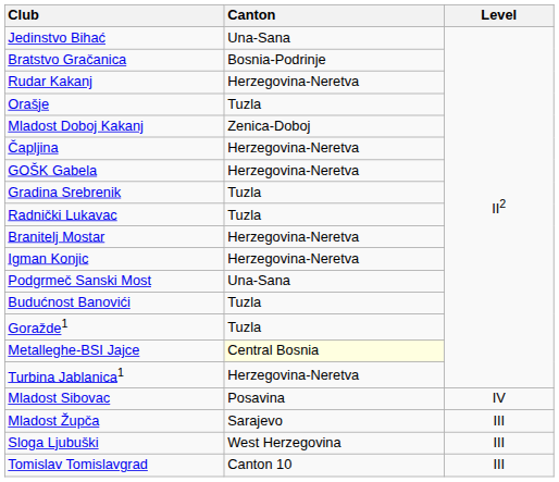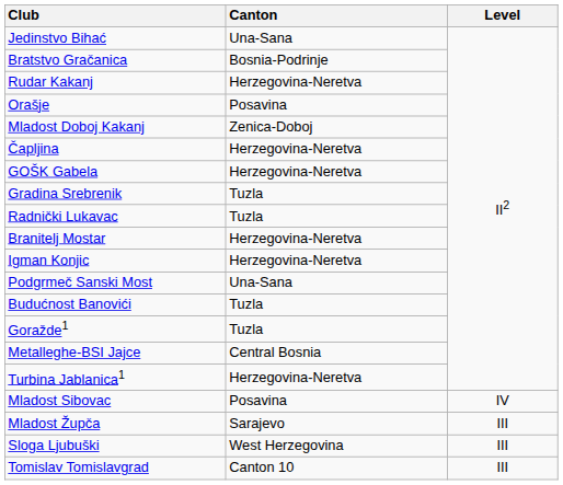Orašje | Canton: Tuzla -> Posavina
Metalleghe-BSI Jajce | Canton: lightyellow background -> no background
